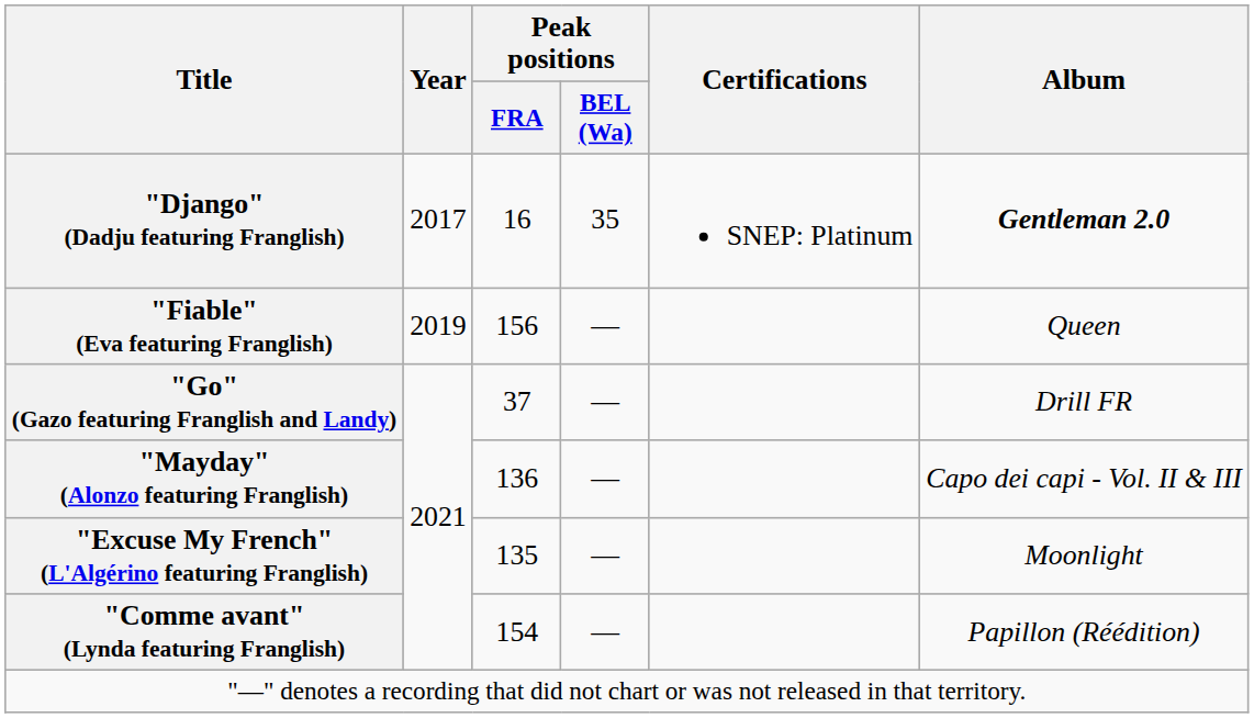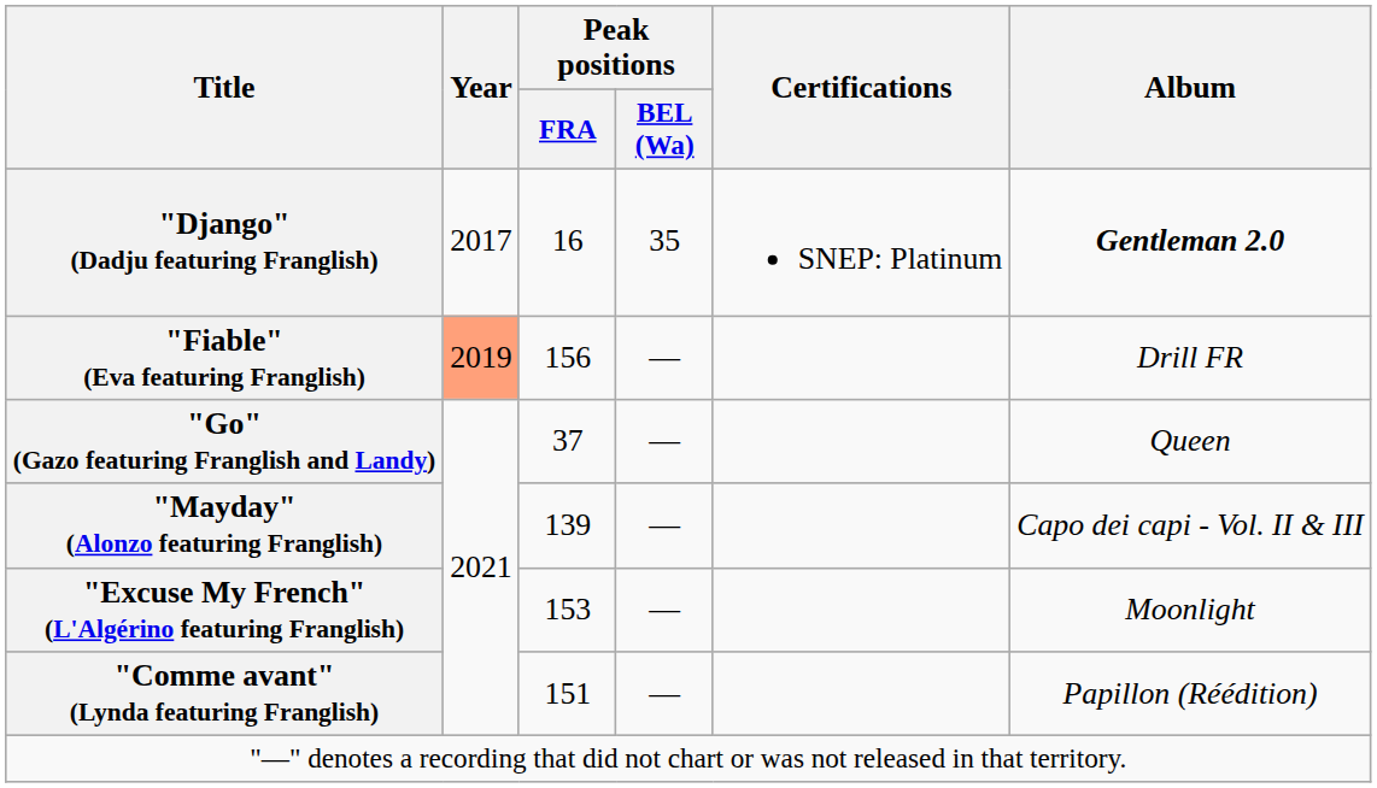"Fiable" (Eva featuring Franglish) | Year: no background -> lightsalmon background
"Fiable" (Eva featuring Franglish) | Album: Queen -> Drill FR
"Go" (Gazo featuring Franglish and Landy) | Album: Drill FR -> Queen
"Mayday" (Alonzo featuring Franglish) | Peak positions / FRA: 136 -> 139
"Excuse My French" (L'Algérino featuring Franglish) | Peak positions / FRA: 135 -> 153
"Comme avant" (Lynda featuring Franglish) | Peak positions / FRA: 154 -> 151
